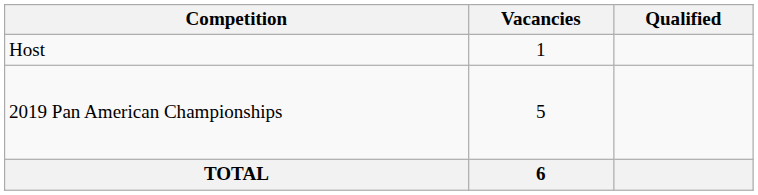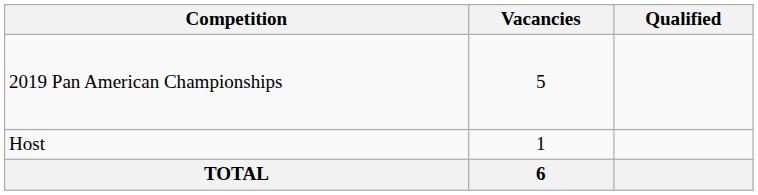rows swapped: Host <-> 2019 Pan American Championships
